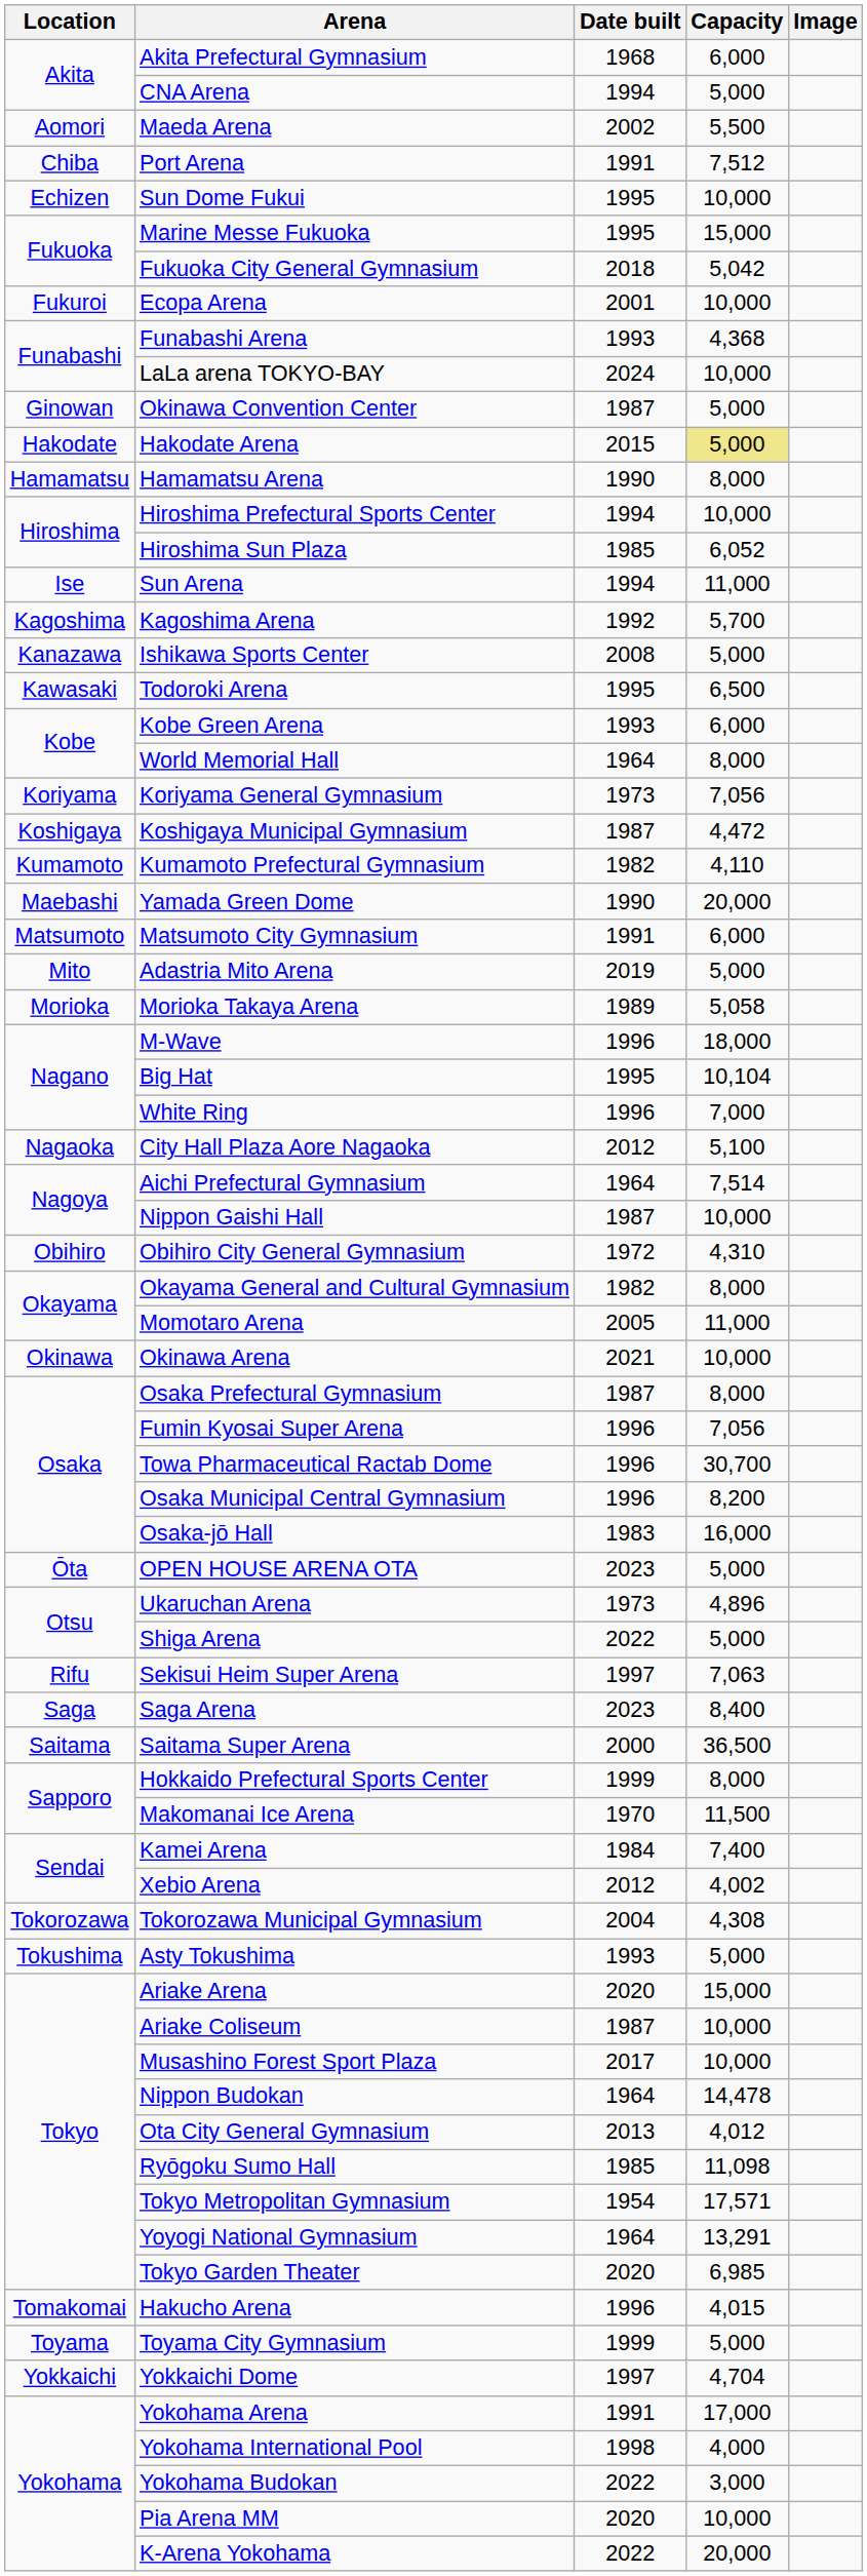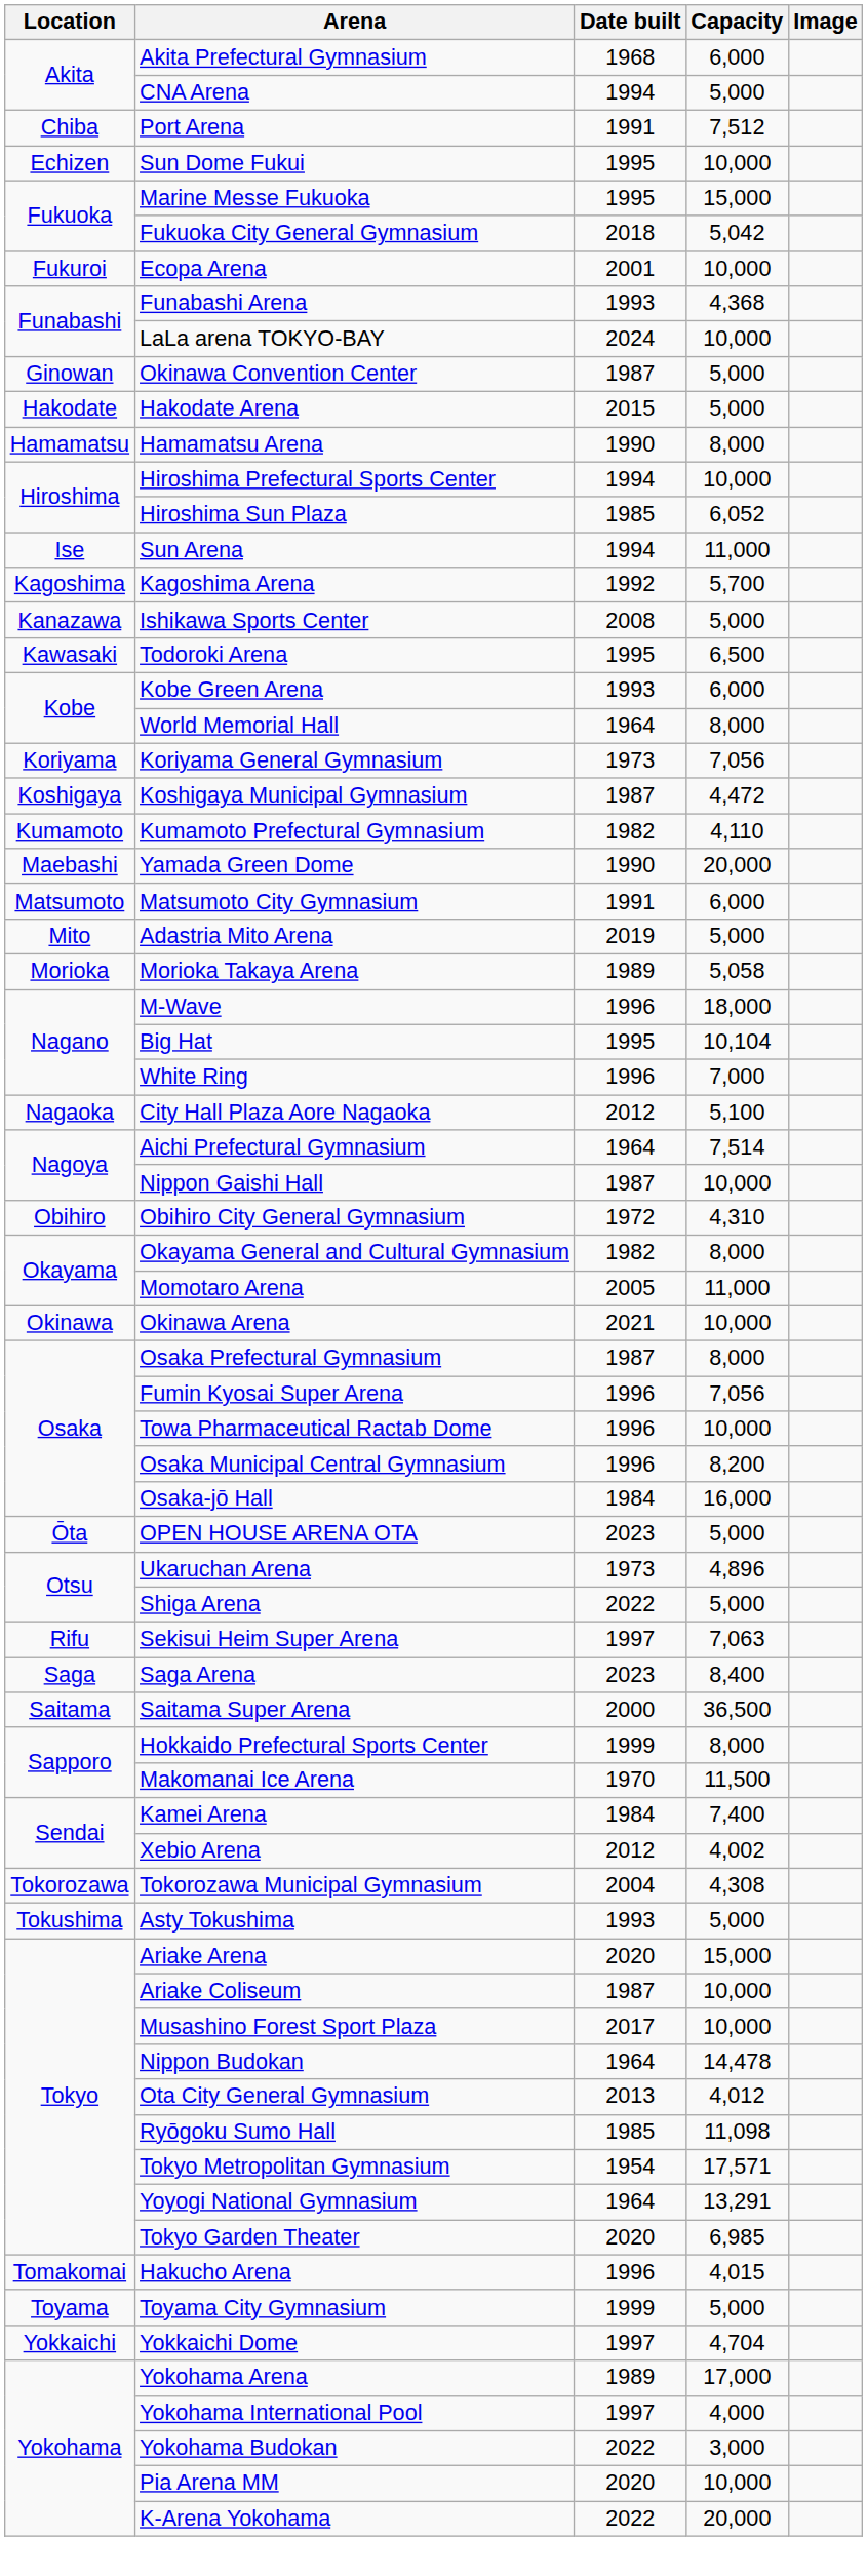- row: Aomori | Maeda Arena | 2002 | 5,500
Hakodate Arena | Capacity: khaki background -> no background
Towa Pharmaceutical Ractab Dome | Capacity: 30,700 -> 10,000
Osaka-jō Hall | Date built: 1983 -> 1984
Yokohama Arena | Date built: 1991 -> 1989
Yokohama International Pool | Date built: 1998 -> 1997
